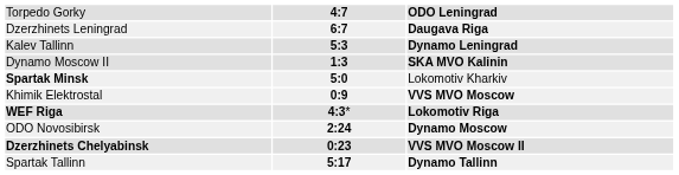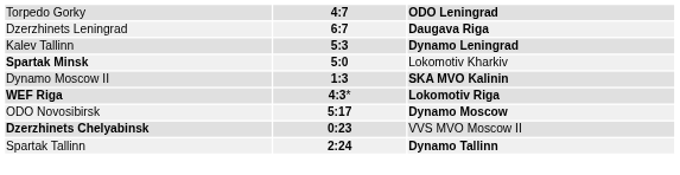rows swapped: Spartak Minsk <-> Dynamo Moscow II
- row: Khimik Elektrostal | 0:9 | VVS MVO Moscow
ODO Novosibirsk | column 2: 2:24 -> 5:17
Dzerzhinets Chelyabinsk | column 3: bold -> normal
Spartak Tallinn | column 2: 5:17 -> 2:24
